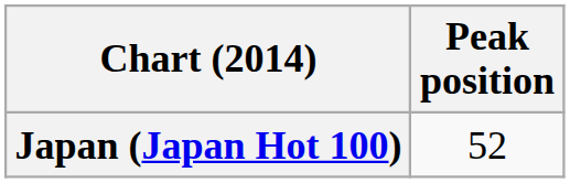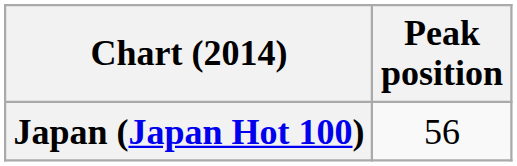Japan (Japan Hot 100) | Peak position: 52 -> 56
